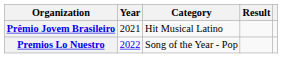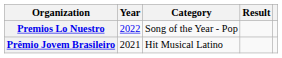rows swapped: Prêmio Jovem Brasileiro <-> Premios Lo Nuestro
